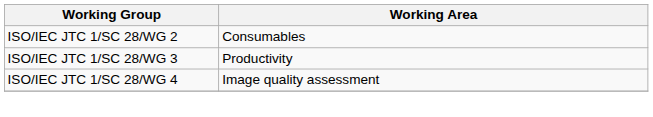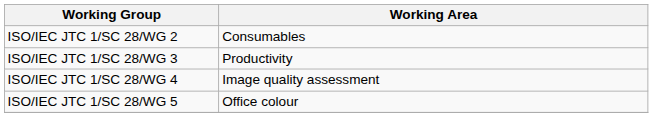+ row: ISO/IEC JTC 1/SC 28/WG 5 | Office colour
